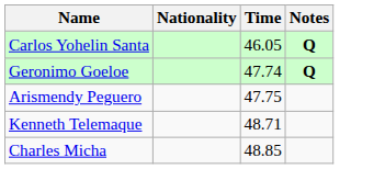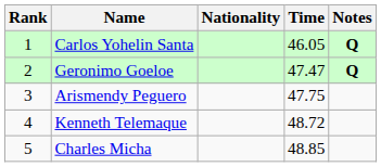+ column: Rank | 1 | 2 | 3 | 4 | 5
Geronimo Goeloe | Time: 47.74 -> 47.47
Kenneth Telemaque | Time: 48.71 -> 48.72
